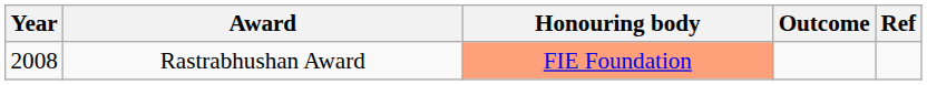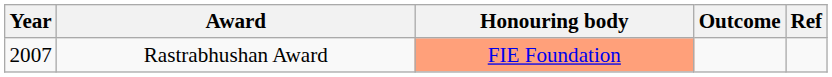Rastrabhushan Award | Year: 2008 -> 2007
